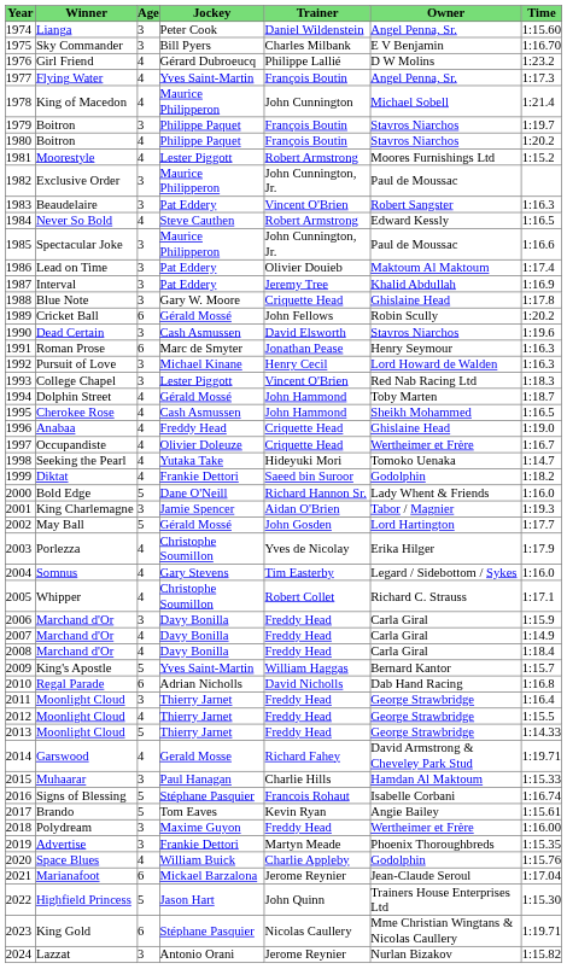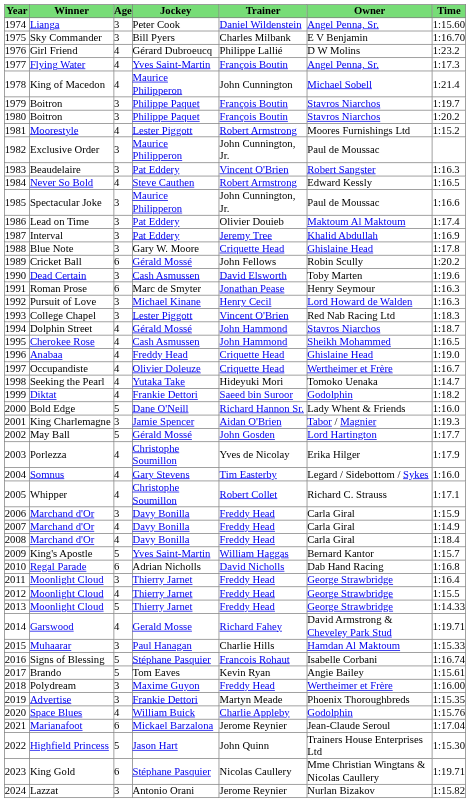1980 / Boitron | Age: 4 -> 3
Dead Certain | Owner: Stavros Niarchos -> Toby Marten
Dolphin Street | Owner: Toby Marten -> Stavros Niarchos
